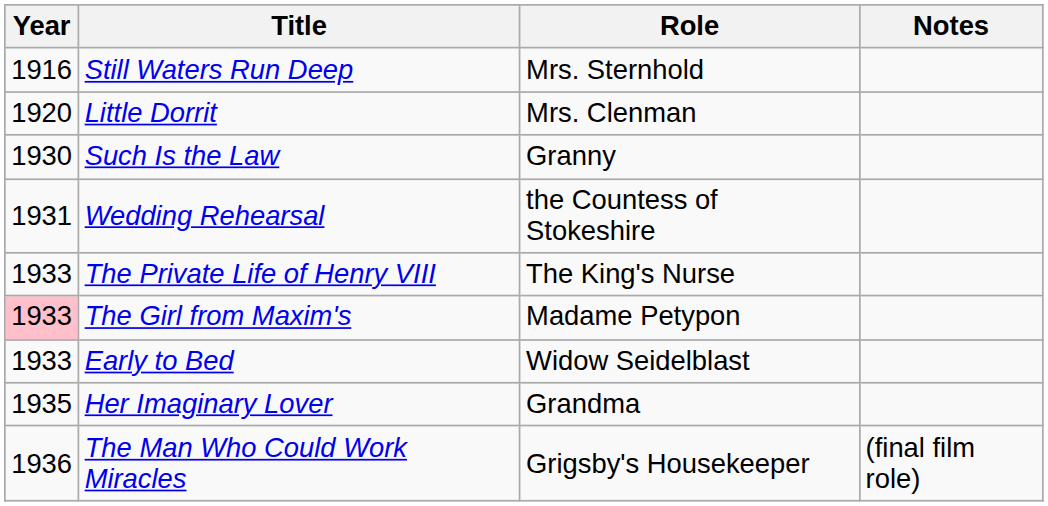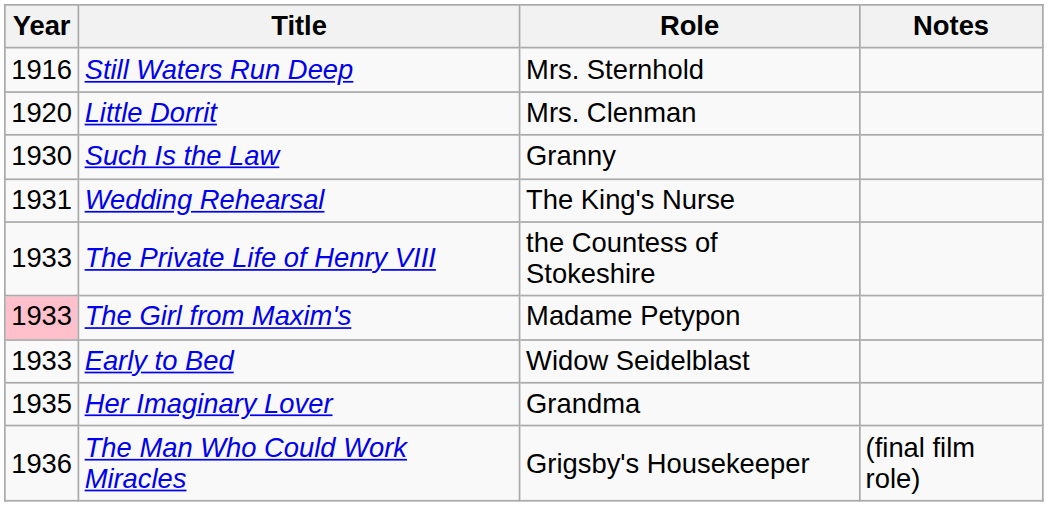Wedding Rehearsal | Role: the Countess of Stokeshire -> The King's Nurse
The Private Life of Henry VIII | Role: The King's Nurse -> the Countess of Stokeshire
